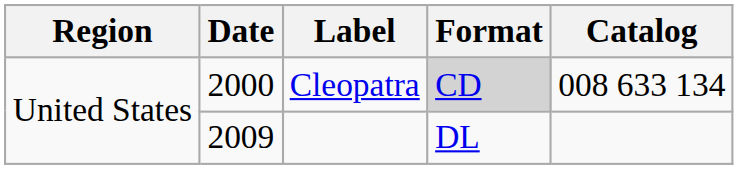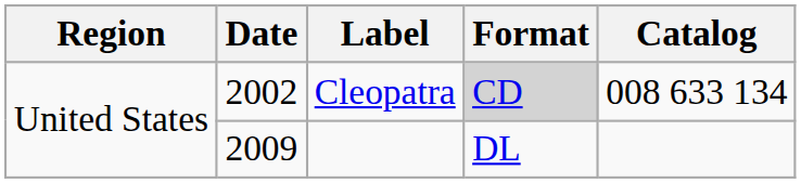Cleopatra | Date: 2000 -> 2002
